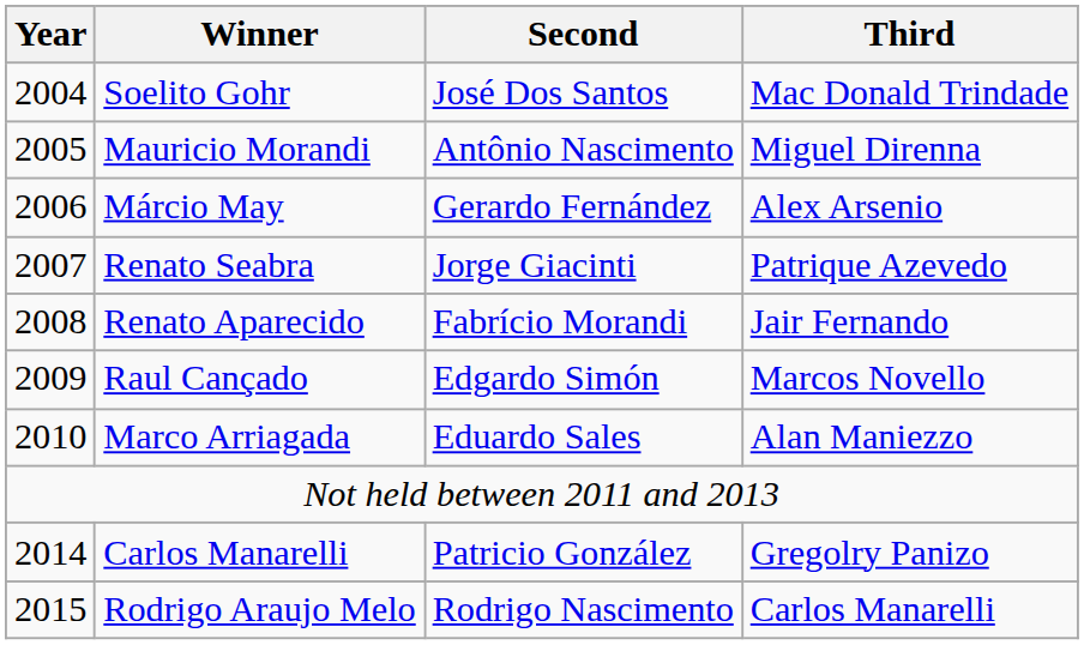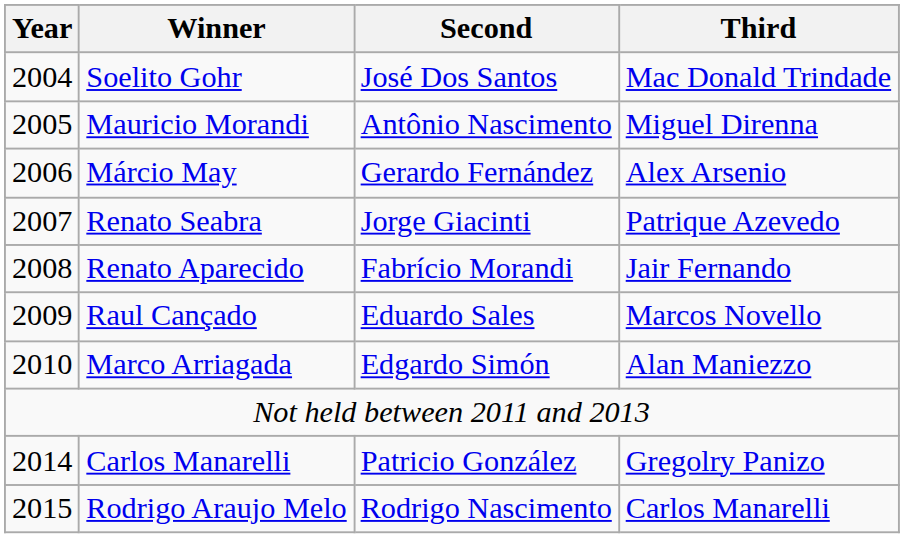Raul Cançado | Second: Edgardo Simón -> Eduardo Sales
Marco Arriagada | Second: Eduardo Sales -> Edgardo Simón
